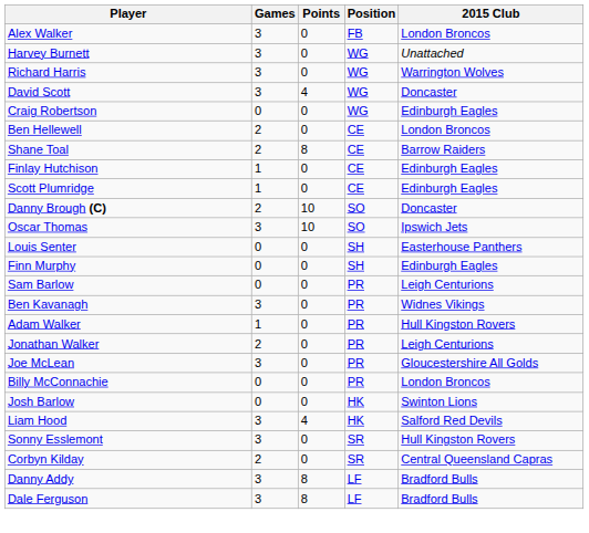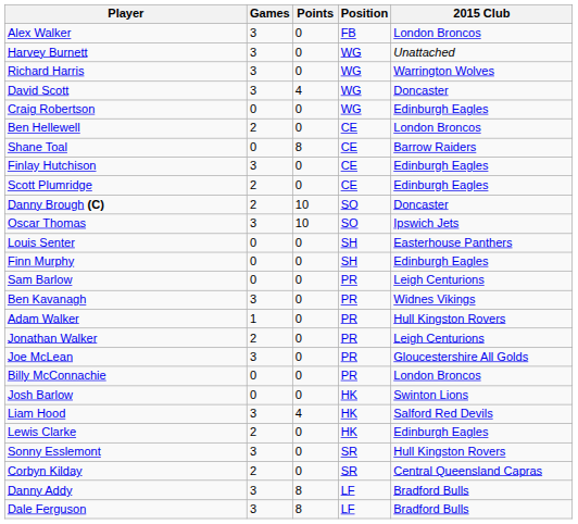Shane Toal | Games: 2 -> 0
Finlay Hutchison | Games: 1 -> 3
Scott Plumridge | Games: 1 -> 2
+ row: Lewis Clarke | 2 | 0 | HK | Edinburgh Eagles
